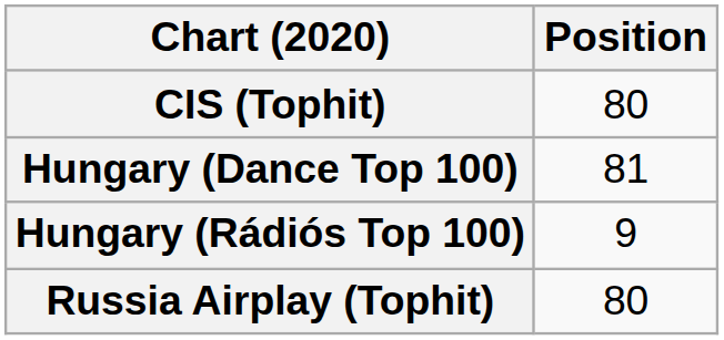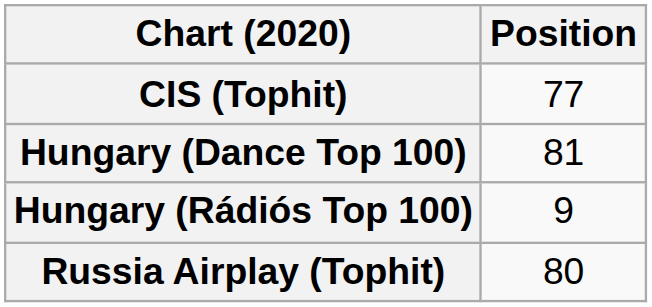CIS (Tophit) | Position: 80 -> 77
